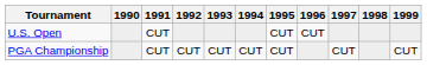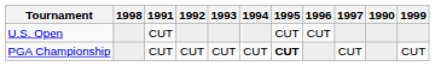columns swapped: 1990 <-> 1998
PGA Championship | 1995: normal -> bold
